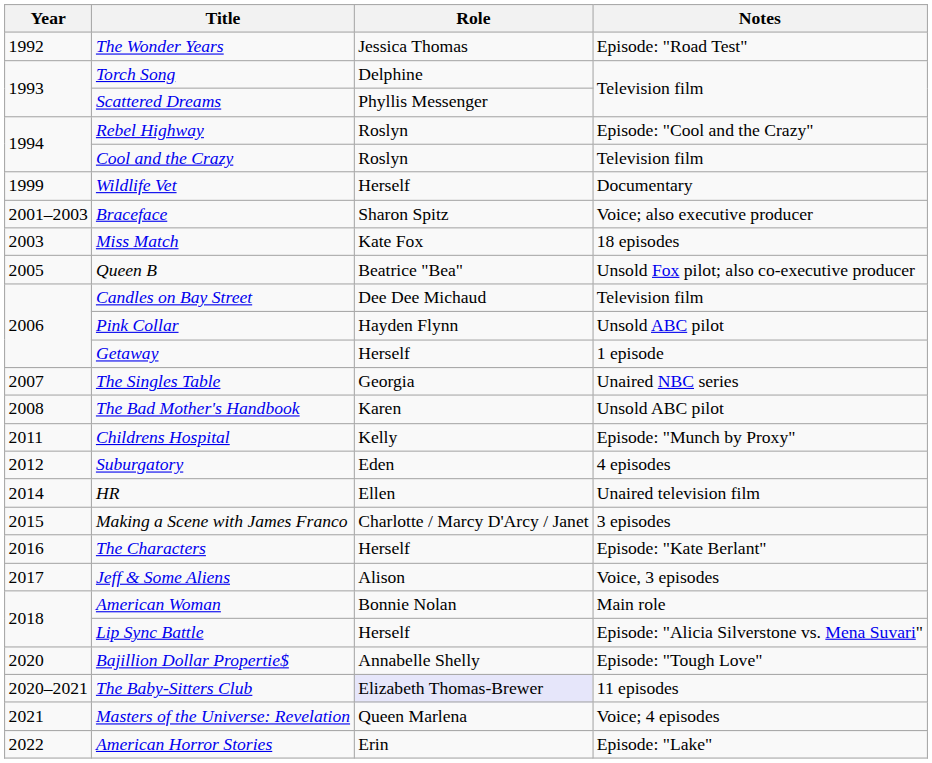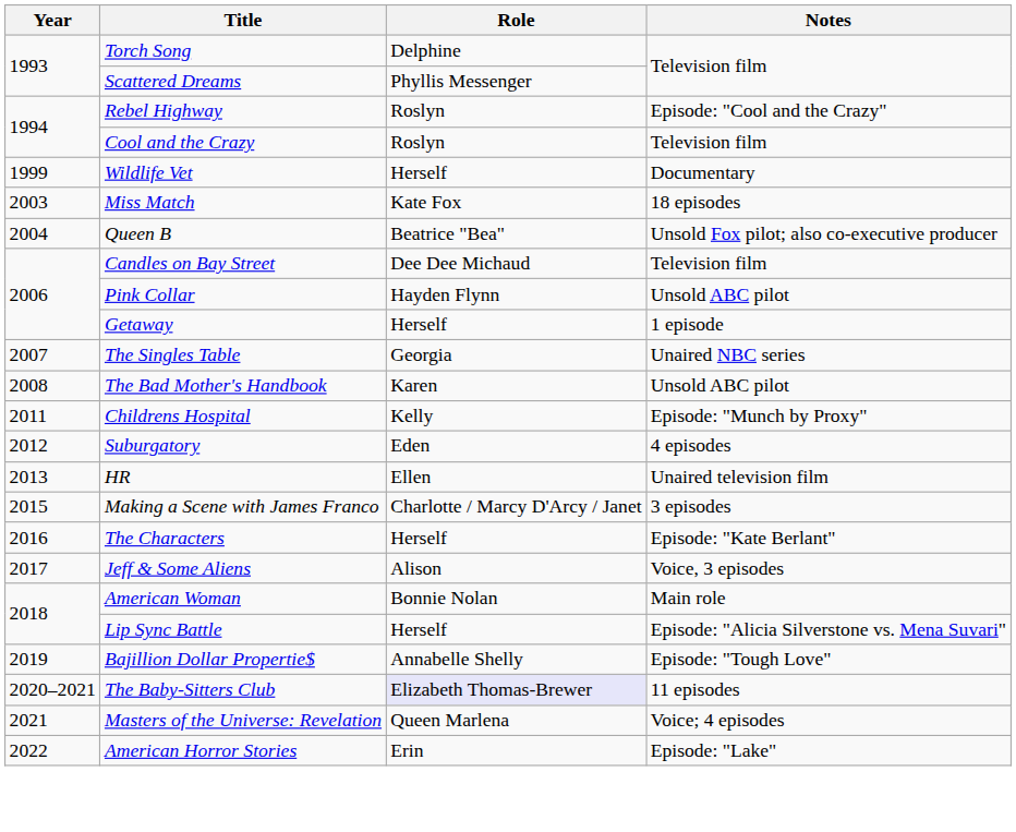- row: 1992 | The Wonder Years | Jessica Thomas | Episode: "Road Test"
- row: 2001–2003 | Braceface | Sharon Spitz | Voice; also executive producer
Queen B | Year: 2005 -> 2004
HR | Year: 2014 -> 2013
Bajillion Dollar Propertie$ | Year: 2020 -> 2019
